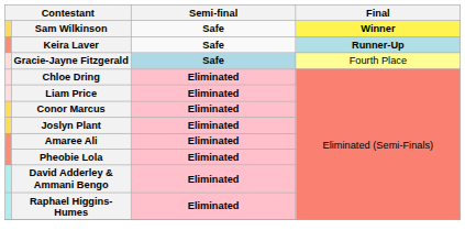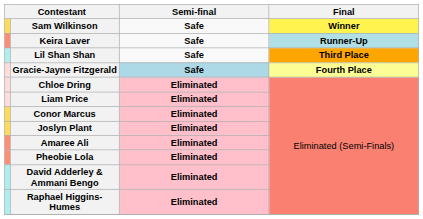+ row: Lil Shan Shan | Safe | Third Place
Gracie-Jayne Fitzgerald | Final: normal -> bold
